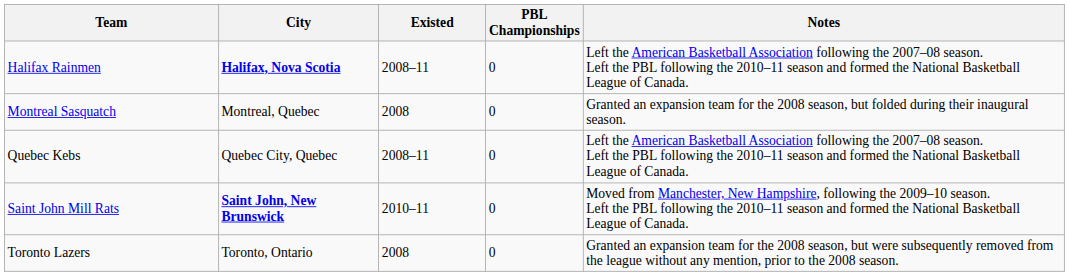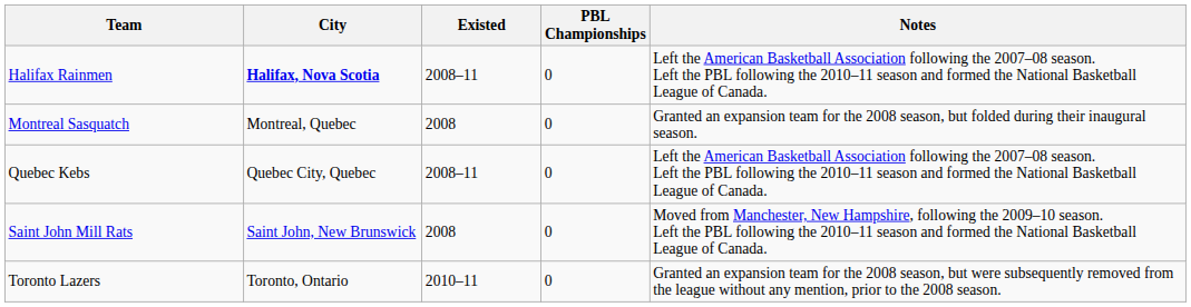Saint John Mill Rats | City: bold -> normal
Saint John Mill Rats | Existed: 2010–11 -> 2008
Toronto Lazers | Existed: 2008 -> 2010–11
